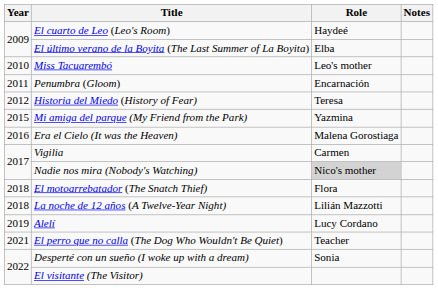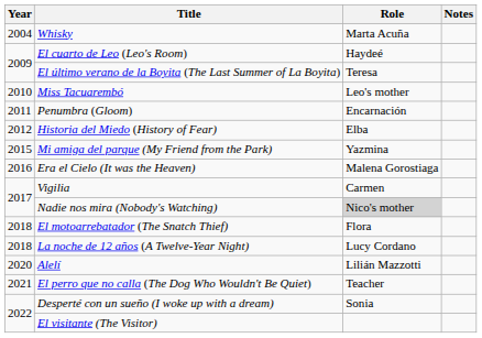+ row: 2004 | Whisky | Marta Acuña
El último verano de la Boyita (The Last Summer of La Boyita) | Role: Elba -> Teresa
Historia del Miedo (History of Fear) | Role: Teresa -> Elba
La noche de 12 años (A Twelve-Year Night) | Role: Lilián Mazzotti -> Lucy Cordano
Alelí | Year: 2019 -> 2020
Alelí | Role: Lucy Cordano -> Lilián Mazzotti
